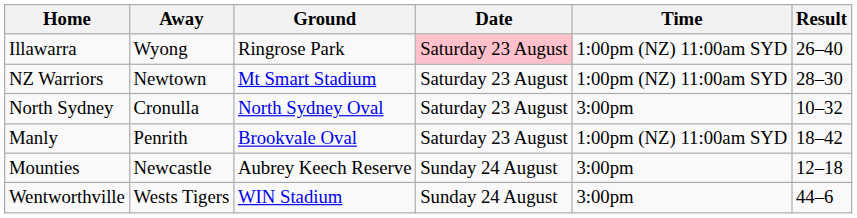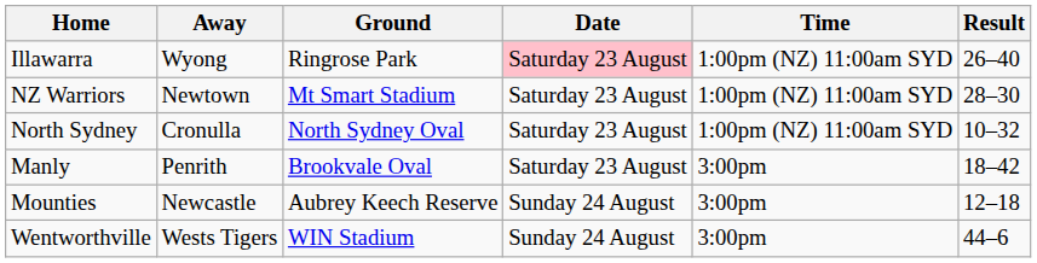North Sydney | Time: 3:00pm -> 1:00pm (NZ) 11:00am SYD
Manly | Time: 1:00pm (NZ) 11:00am SYD -> 3:00pm
